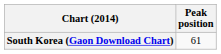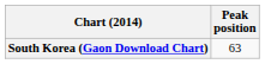South Korea (Gaon Download Chart) | Peak position: 61 -> 63
